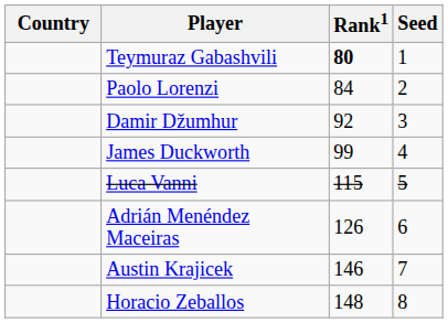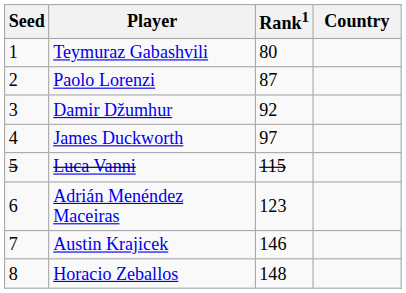columns swapped: Country <-> Seed
Teymuraz Gabashvili | Rank1: bold -> normal
Paolo Lorenzi | Rank1: 84 -> 87
James Duckworth | Rank1: 99 -> 97
Adrián Menéndez Maceiras | Rank1: 126 -> 123
